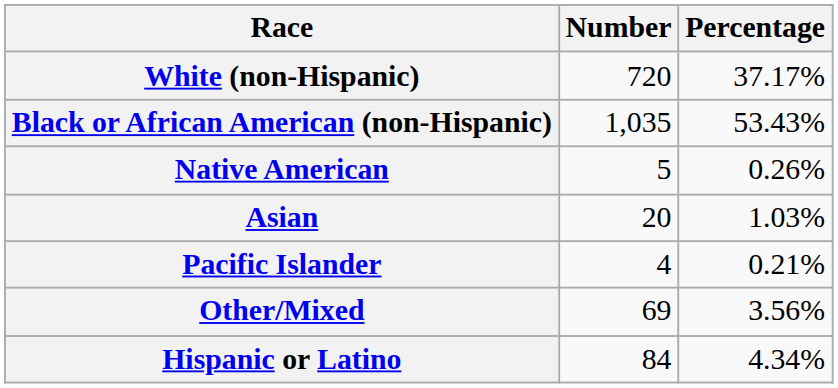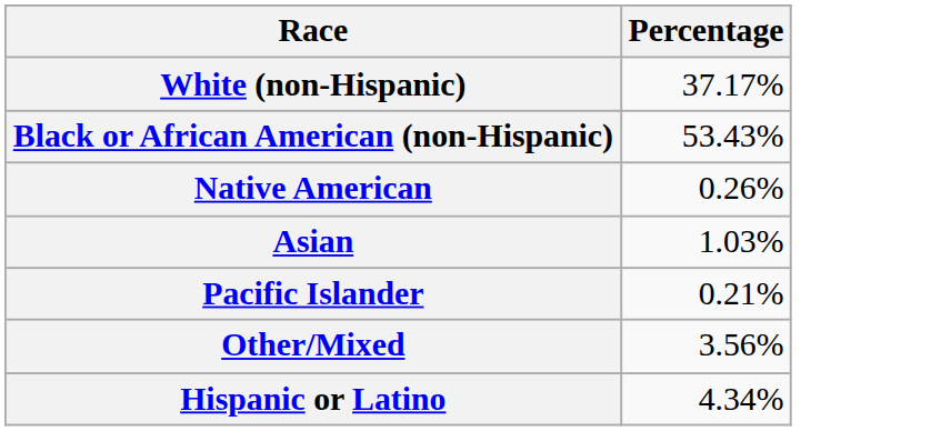- column: Number | 720 | 1,035 | 5 | 20 | 4 | 69 | 84
